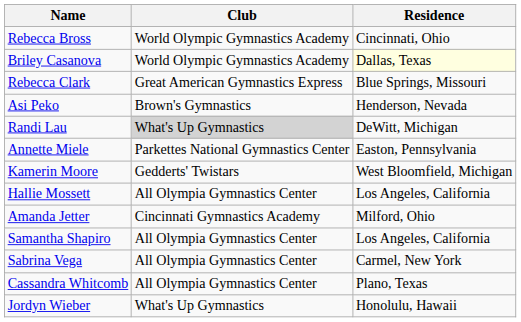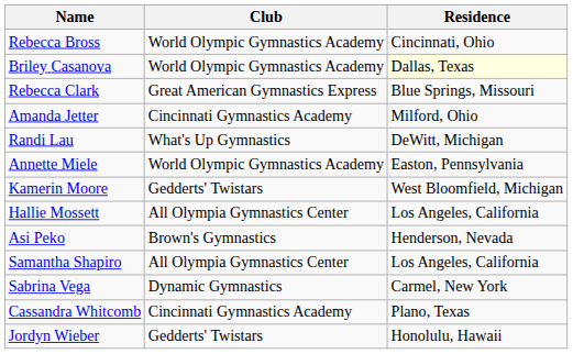rows swapped: Amanda Jetter <-> Asi Peko
Randi Lau | Club: lightgrey background -> no background
Annette Miele | Club: Parkettes National Gymnastics Center -> World Olympic Gymnastics Academy
Sabrina Vega | Club: All Olympia Gymnastics Center -> Dynamic Gymnastics
Cassandra Whitcomb | Club: All Olympia Gymnastics Center -> Cincinnati Gymnastics Academy
Jordyn Wieber | Club: What's Up Gymnastics -> Gedderts' Twistars
